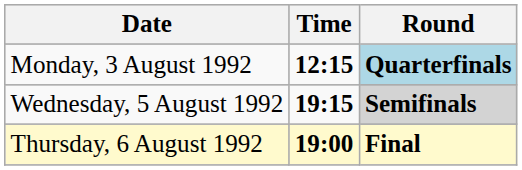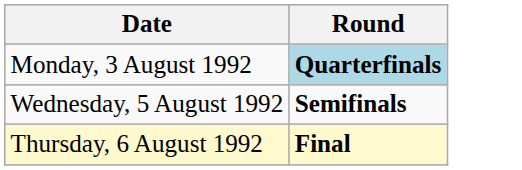- column: Time | 12:15 | 19:15 | 19:00
Wednesday, 5 August 1992 | Round: lightgrey background -> no background
